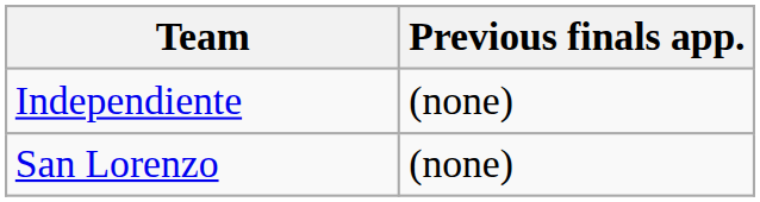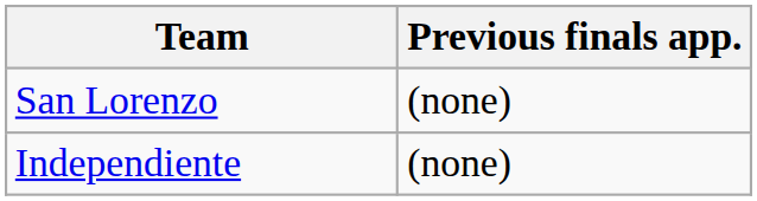rows swapped: Independiente <-> San Lorenzo
